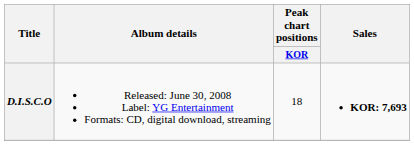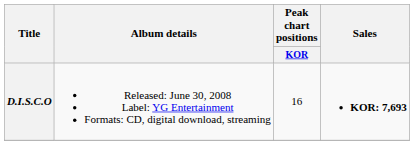D.I.S.C.O | Peak chart positions / KOR: 18 -> 16
